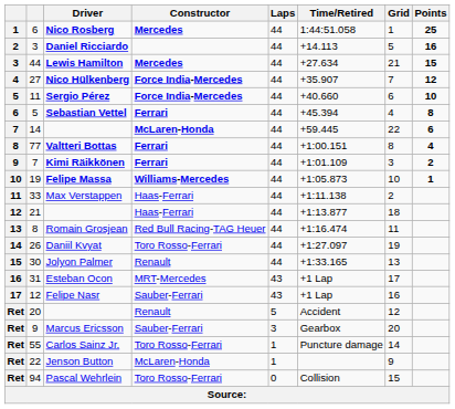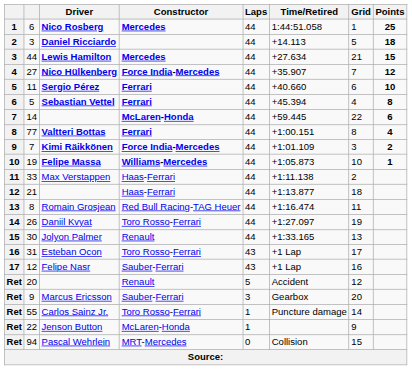Daniel Ricciardo | Points: 16 -> 18
Sergio Pérez | Constructor: Force India-Mercedes -> Ferrari
Kimi Räikkönen | Constructor: Ferrari -> Force India-Mercedes
Esteban Ocon | Constructor: MRT-Mercedes -> Toro Rosso-Ferrari
Pascal Wehrlein | Constructor: Toro Rosso-Ferrari -> MRT-Mercedes
